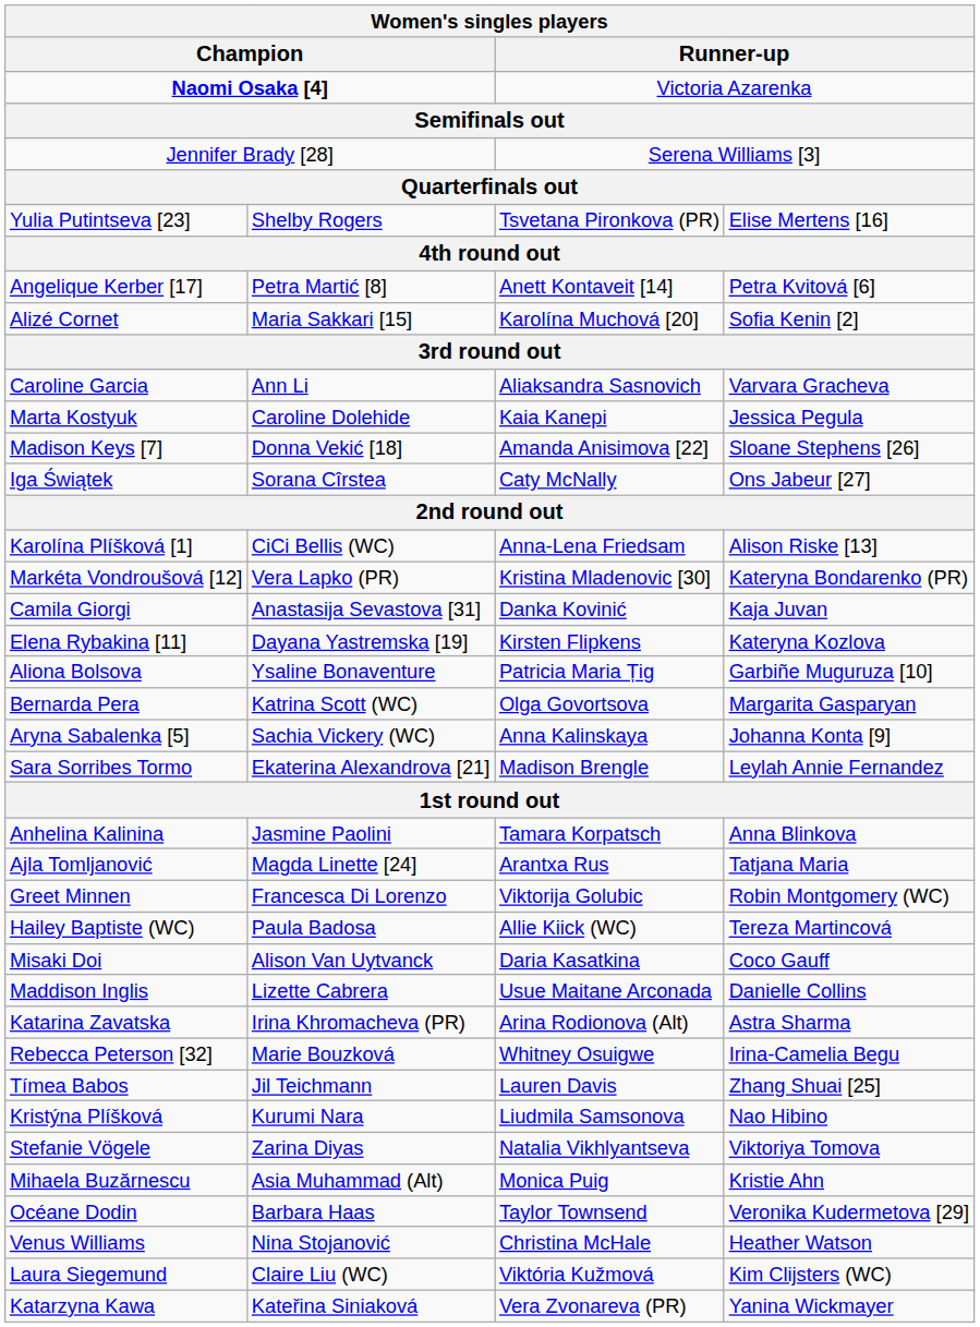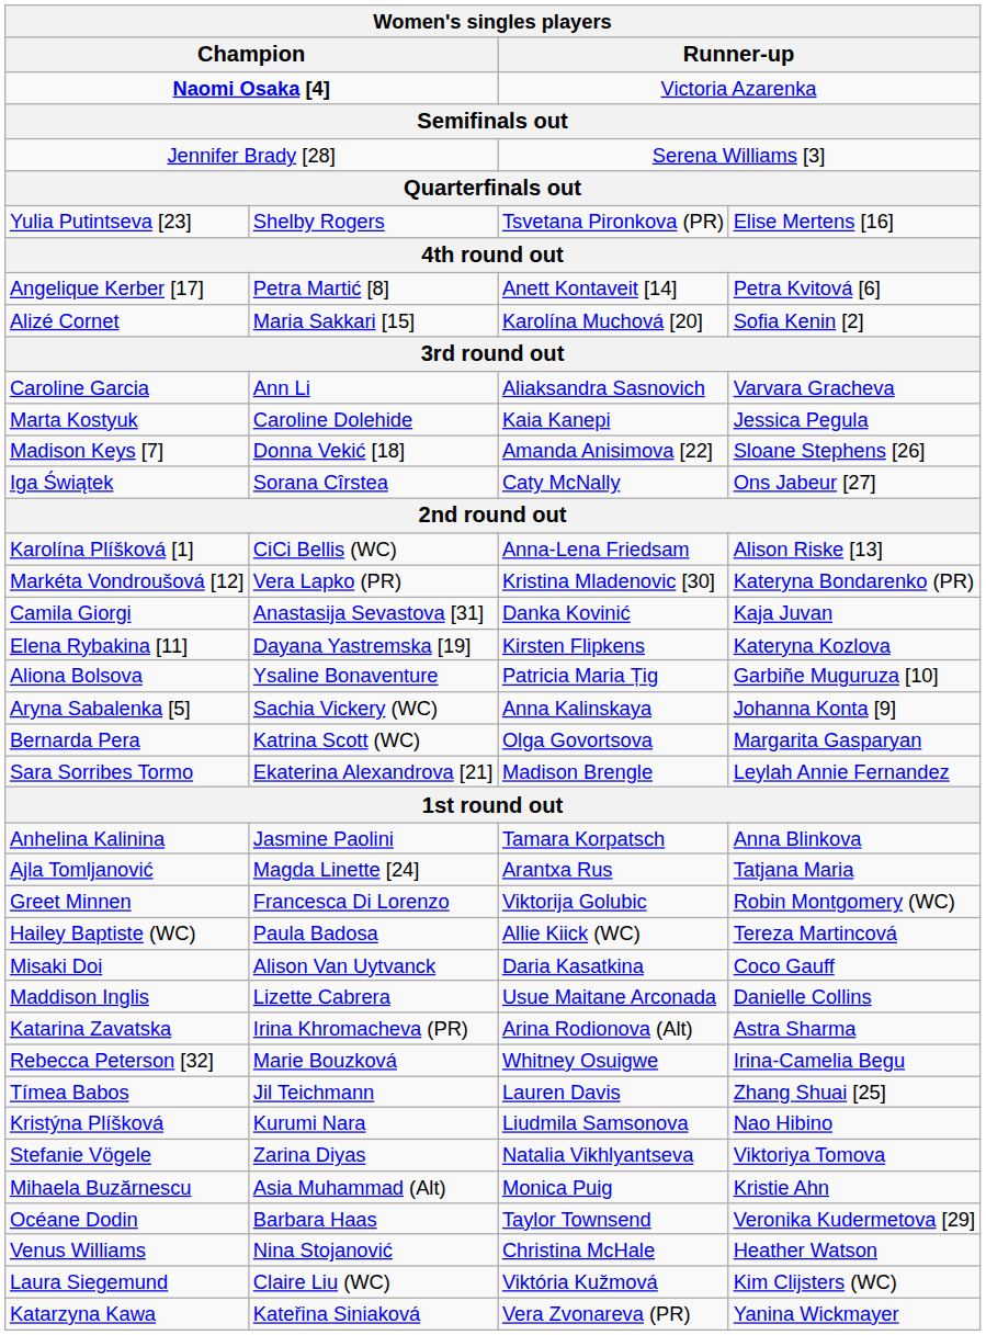rows swapped: Bernarda Pera <-> Aryna Sabalenka [5]
